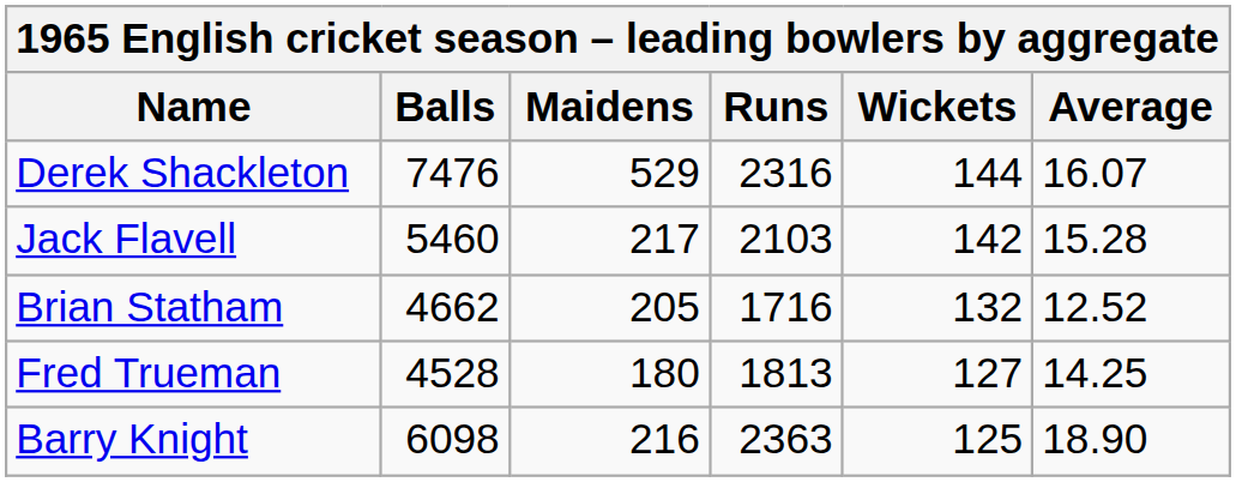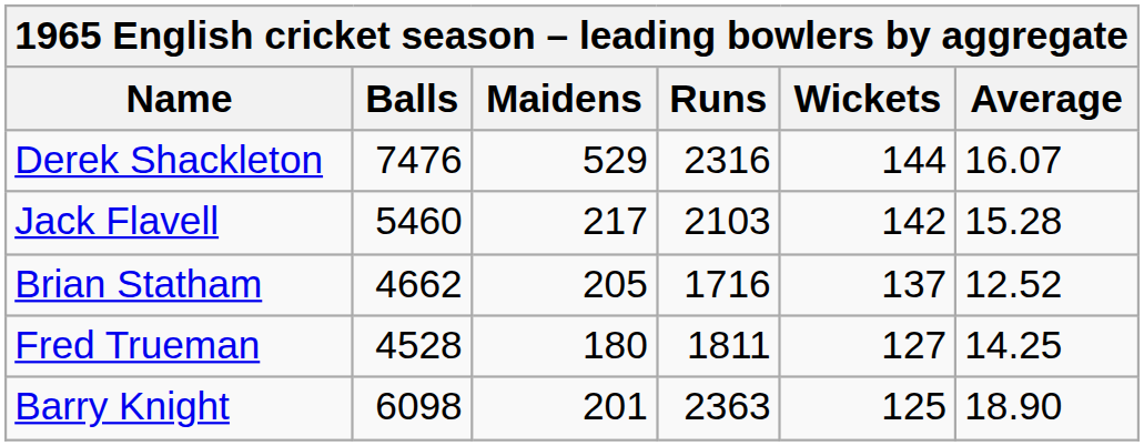Brian Statham | Wickets: 132 -> 137
Fred Trueman | Runs: 1813 -> 1811
Barry Knight | Maidens: 216 -> 201
